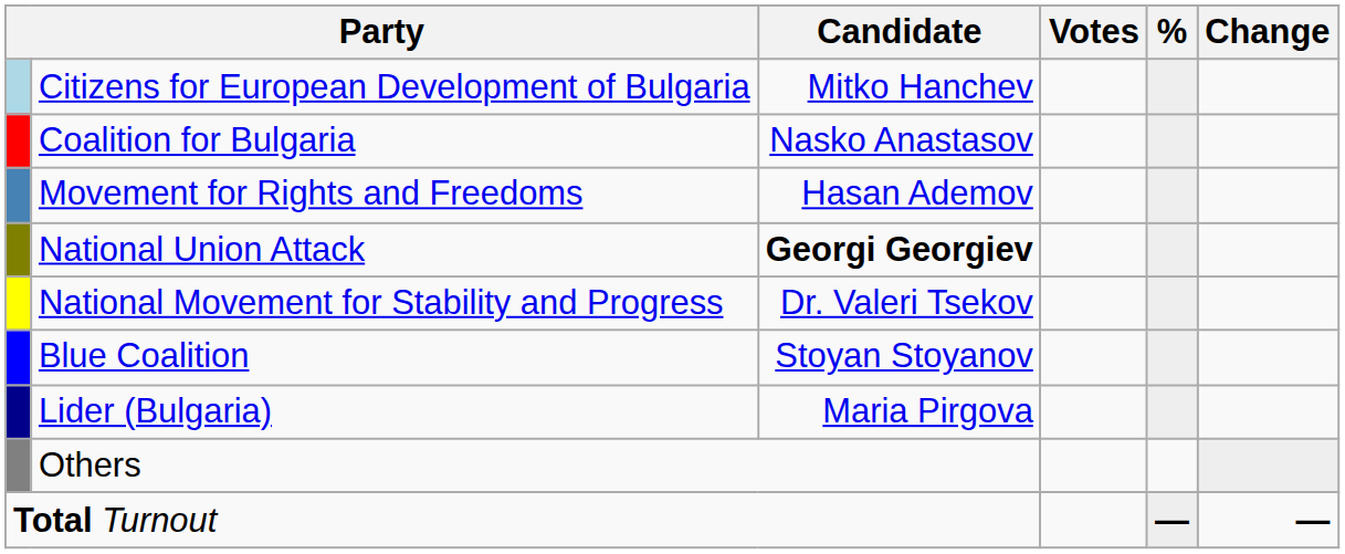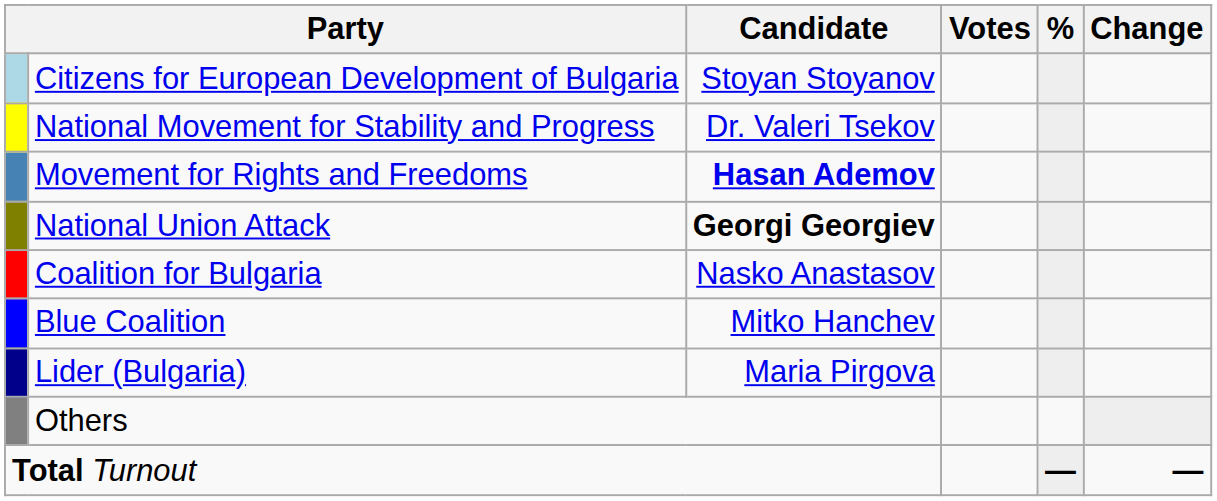Citizens for European Development of Bulgaria | Candidate: Mitko Hanchev -> Stoyan Stoyanov
rows swapped: Coalition for Bulgaria <-> National Movement for Stability and Progress
Movement for Rights and Freedoms | Candidate: normal -> bold
Blue Coalition | Candidate: Stoyan Stoyanov -> Mitko Hanchev
